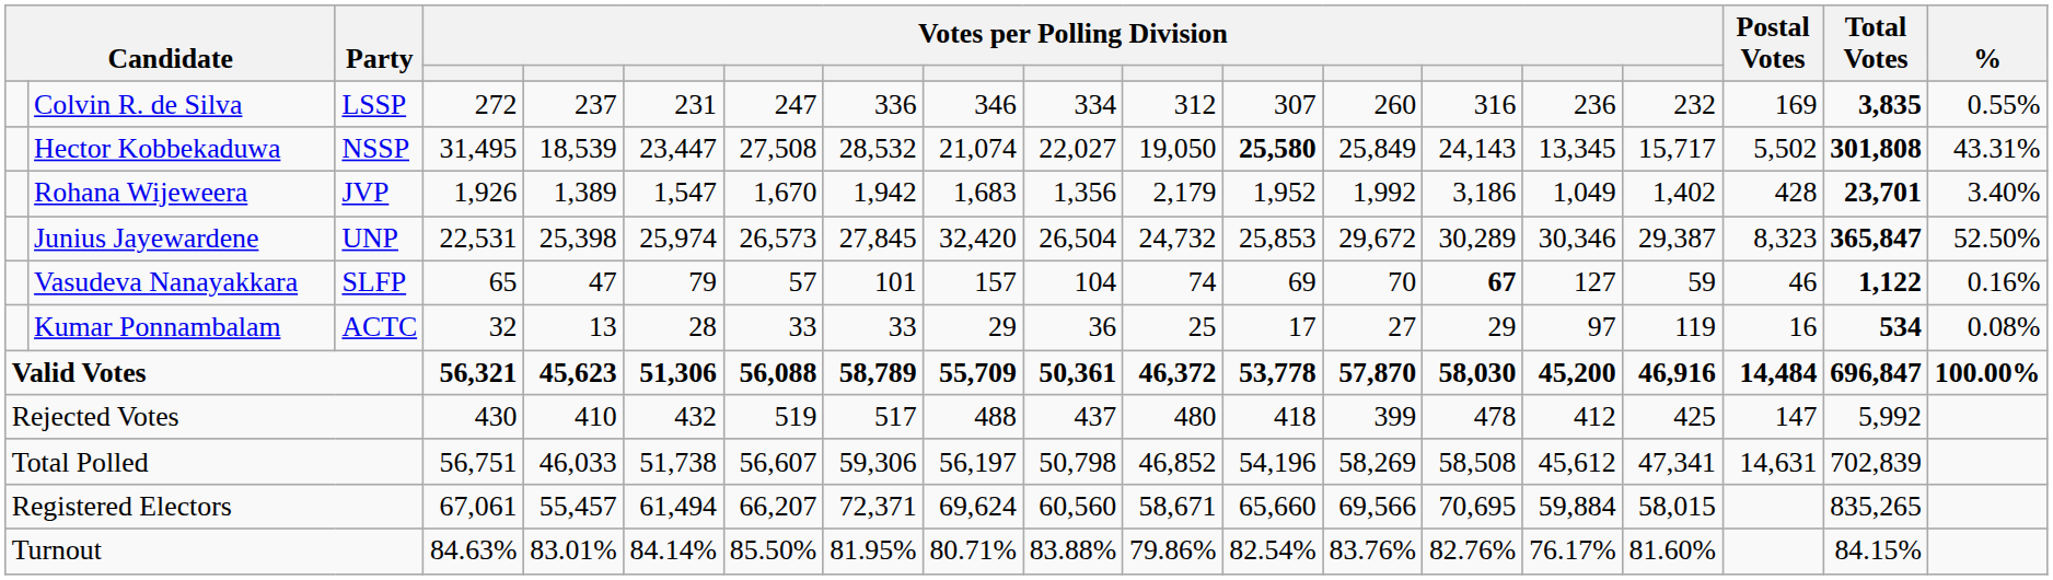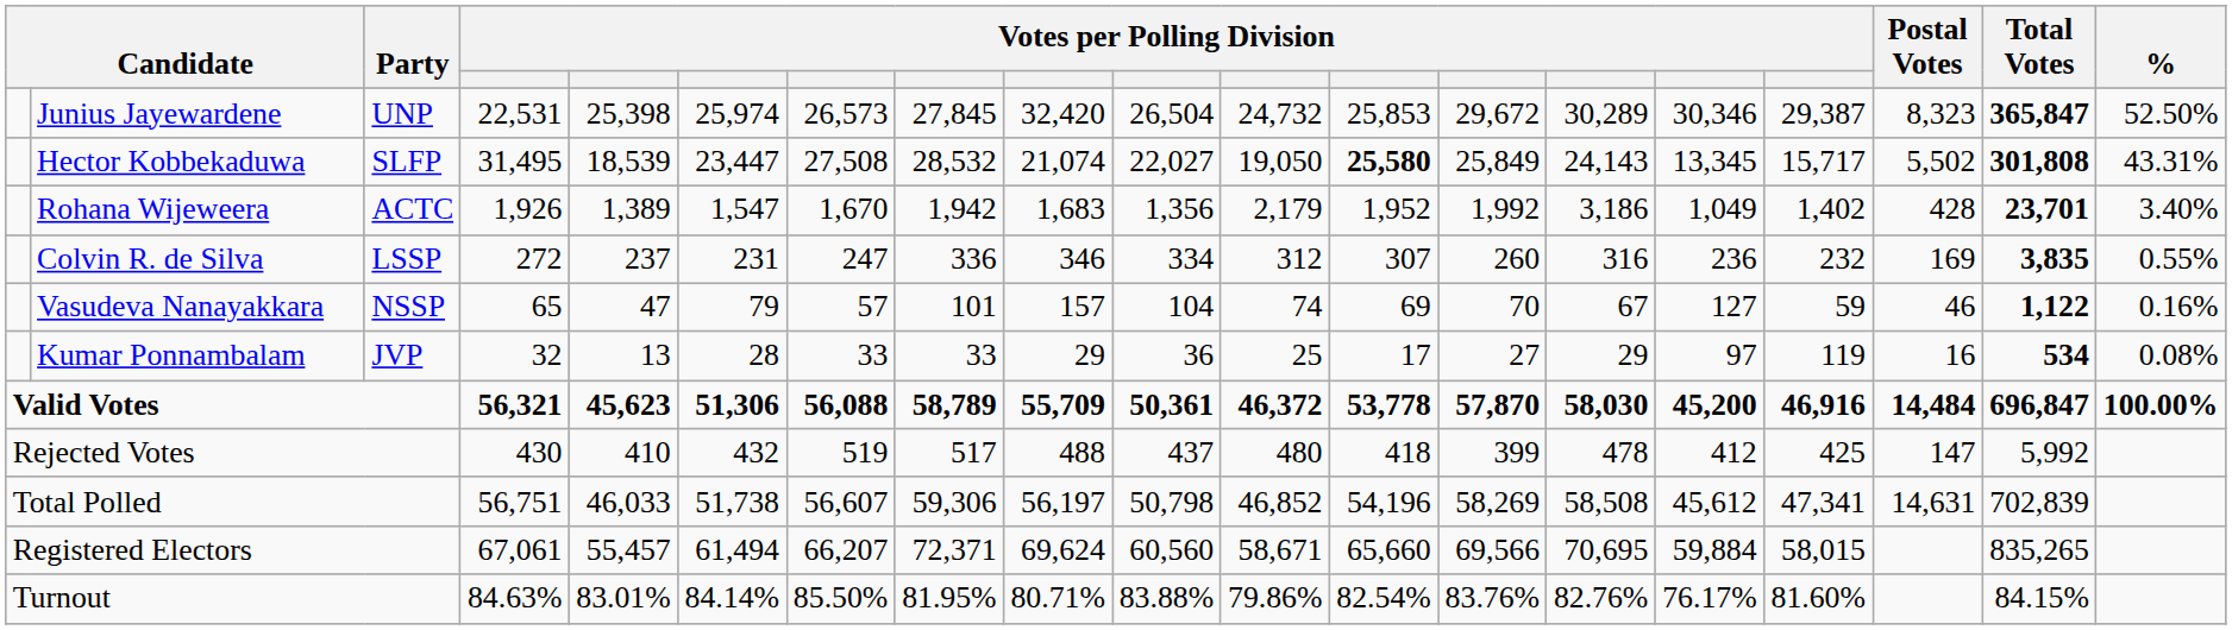rows swapped: Junius Jayewardene <-> Colvin R. de Silva
Hector Kobbekaduwa | Party: NSSP -> SLFP
Rohana Wijeweera | Party: JVP -> ACTC
Vasudeva Nanayakkara | Party: SLFP -> NSSP
Vasudeva Nanayakkara | column 14: bold -> normal
Kumar Ponnambalam | Party: ACTC -> JVP
